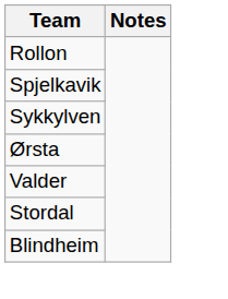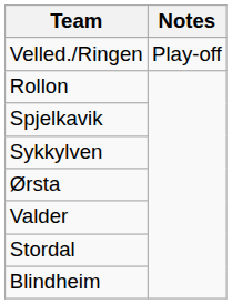+ row: Velled./Ringen | Play-off
